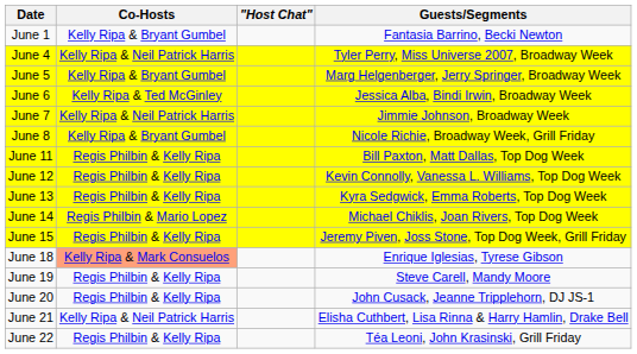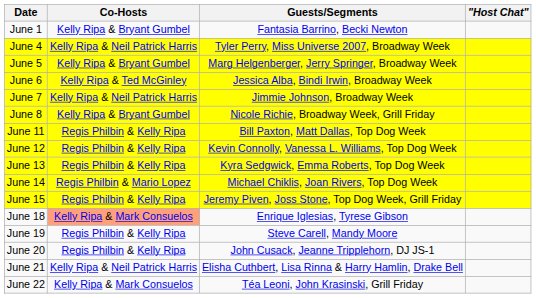columns swapped: "Host Chat" <-> Guests/Segments
June 22 | Co-Hosts: Regis Philbin & Kelly Ripa -> Kelly Ripa & Mark Consuelos
